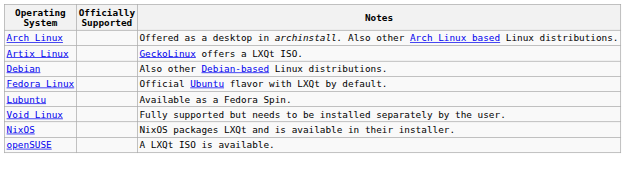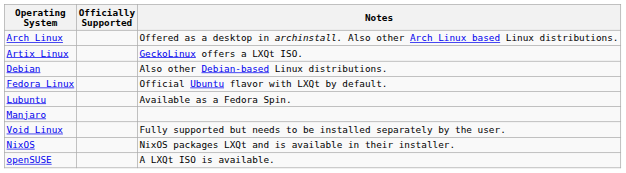+ row: Manjaro
